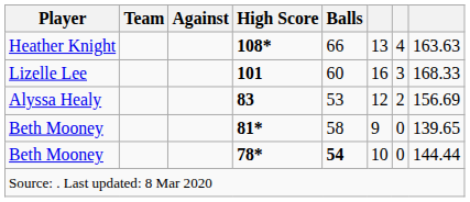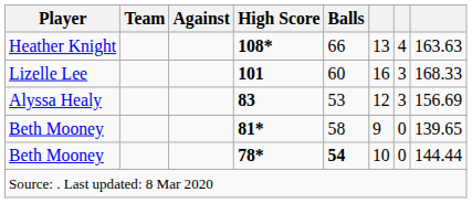83 | column 7: 2 -> 3
